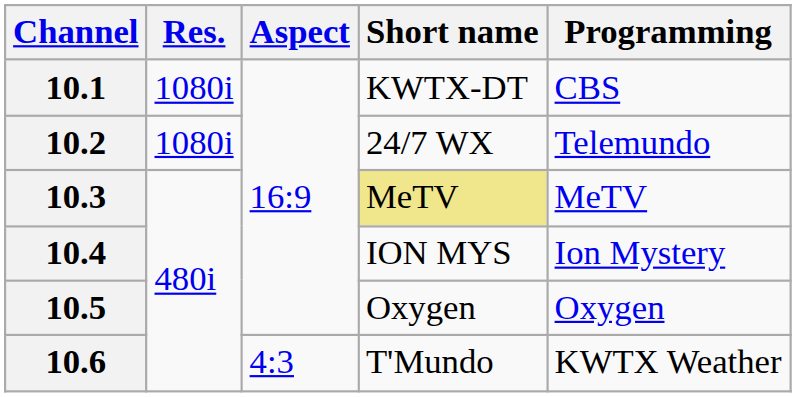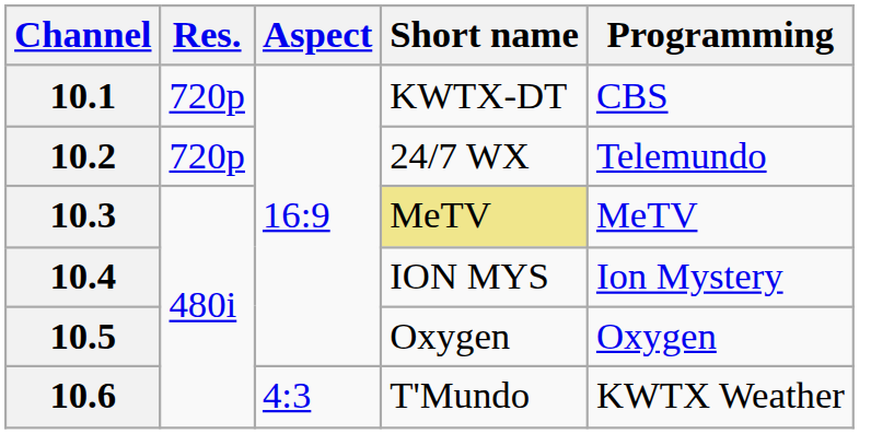10.1 | Res.: 1080i -> 720p
10.2 | Res.: 1080i -> 720p
